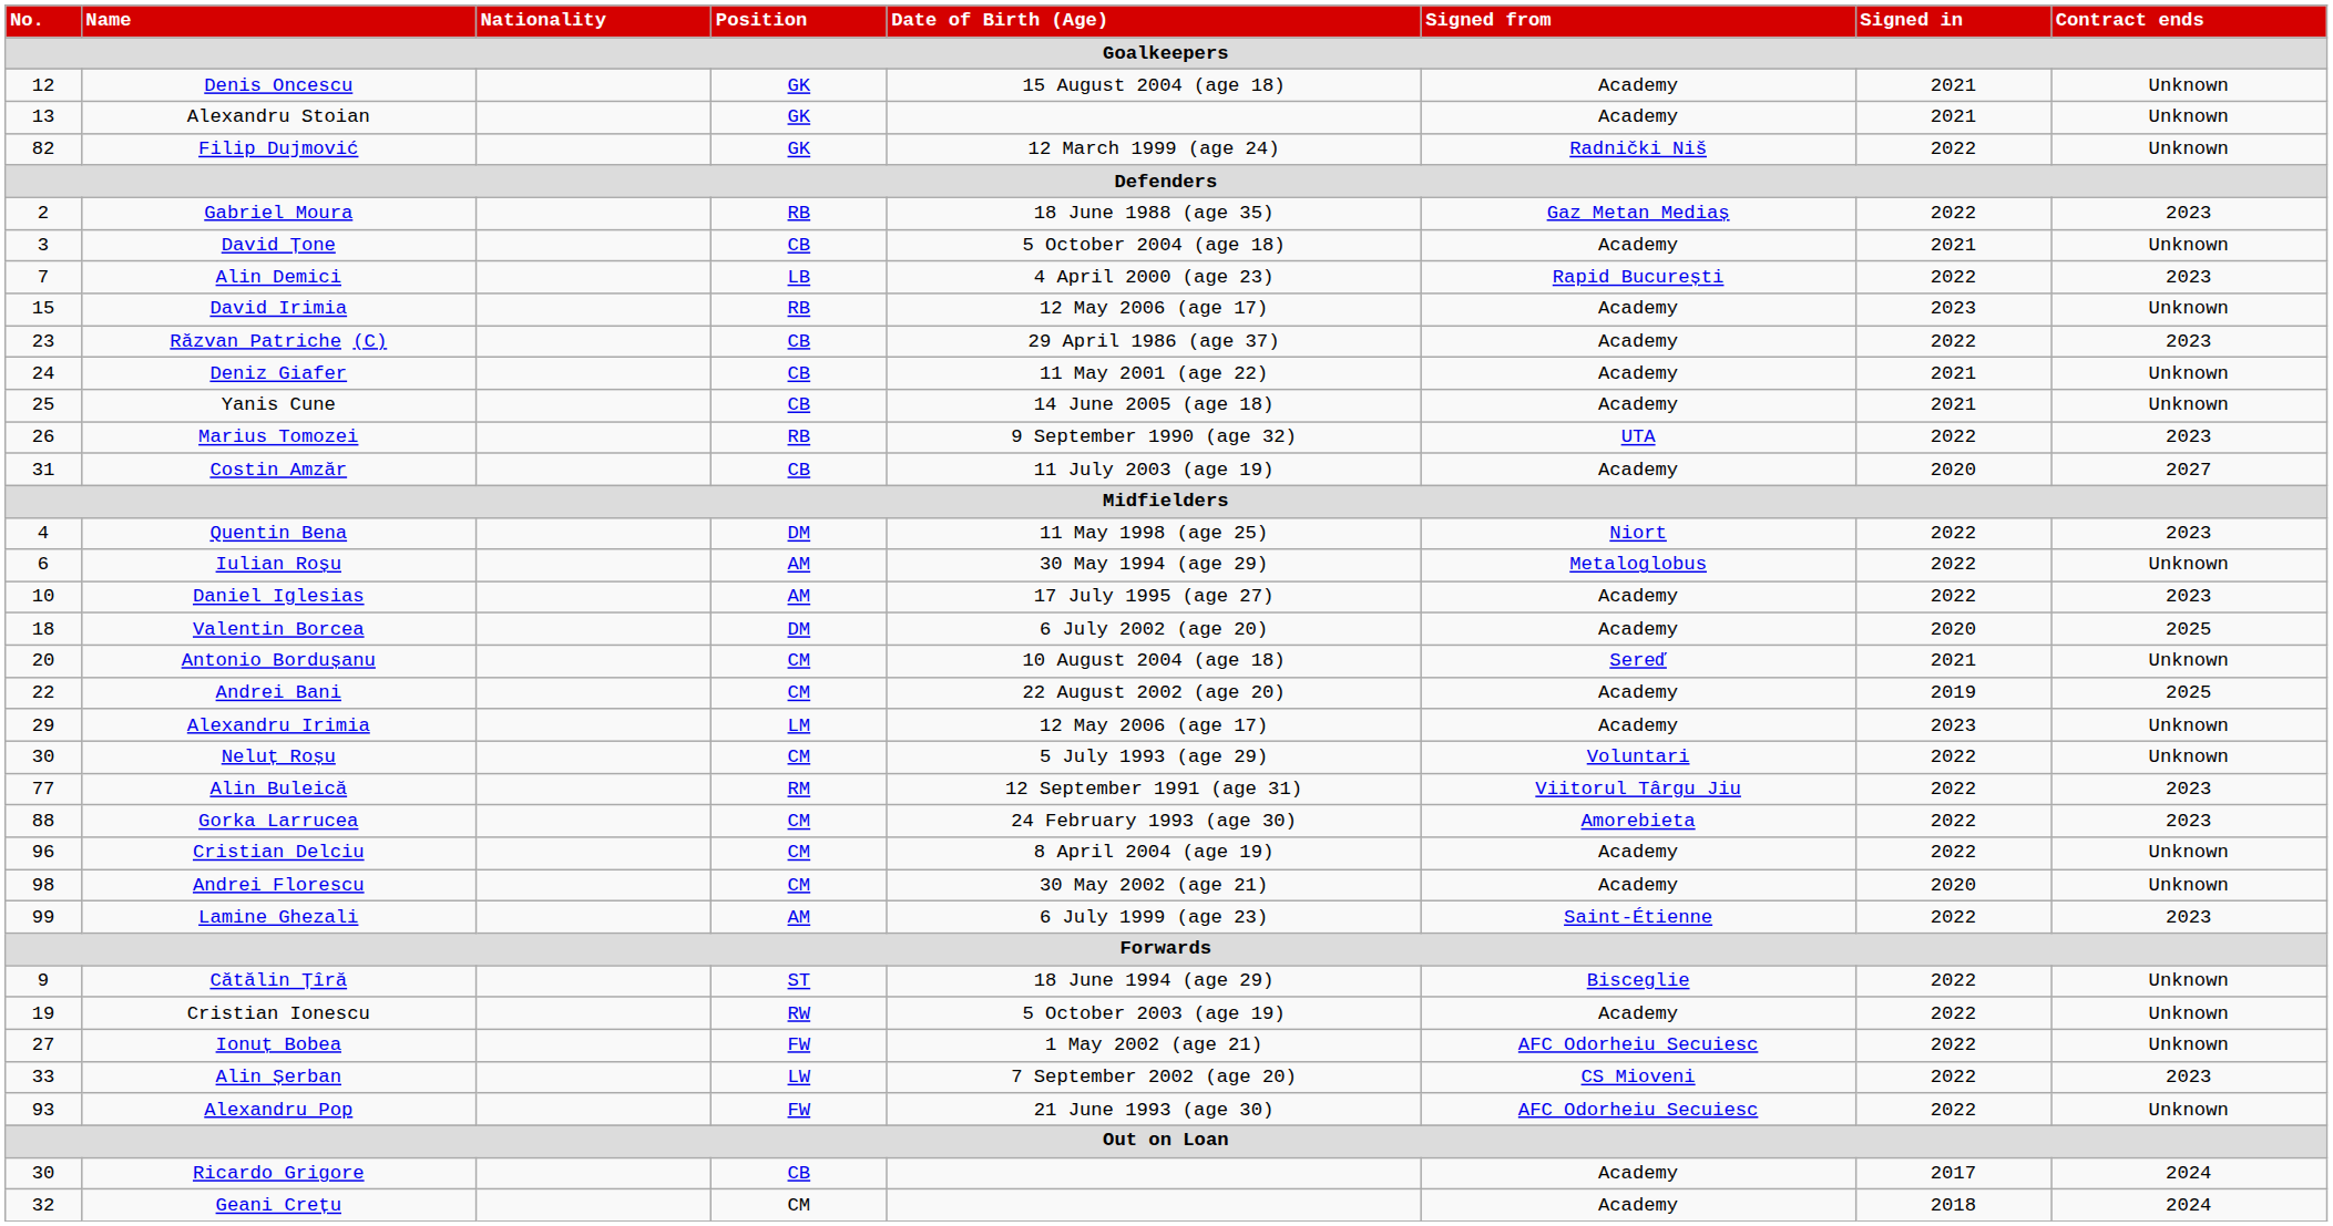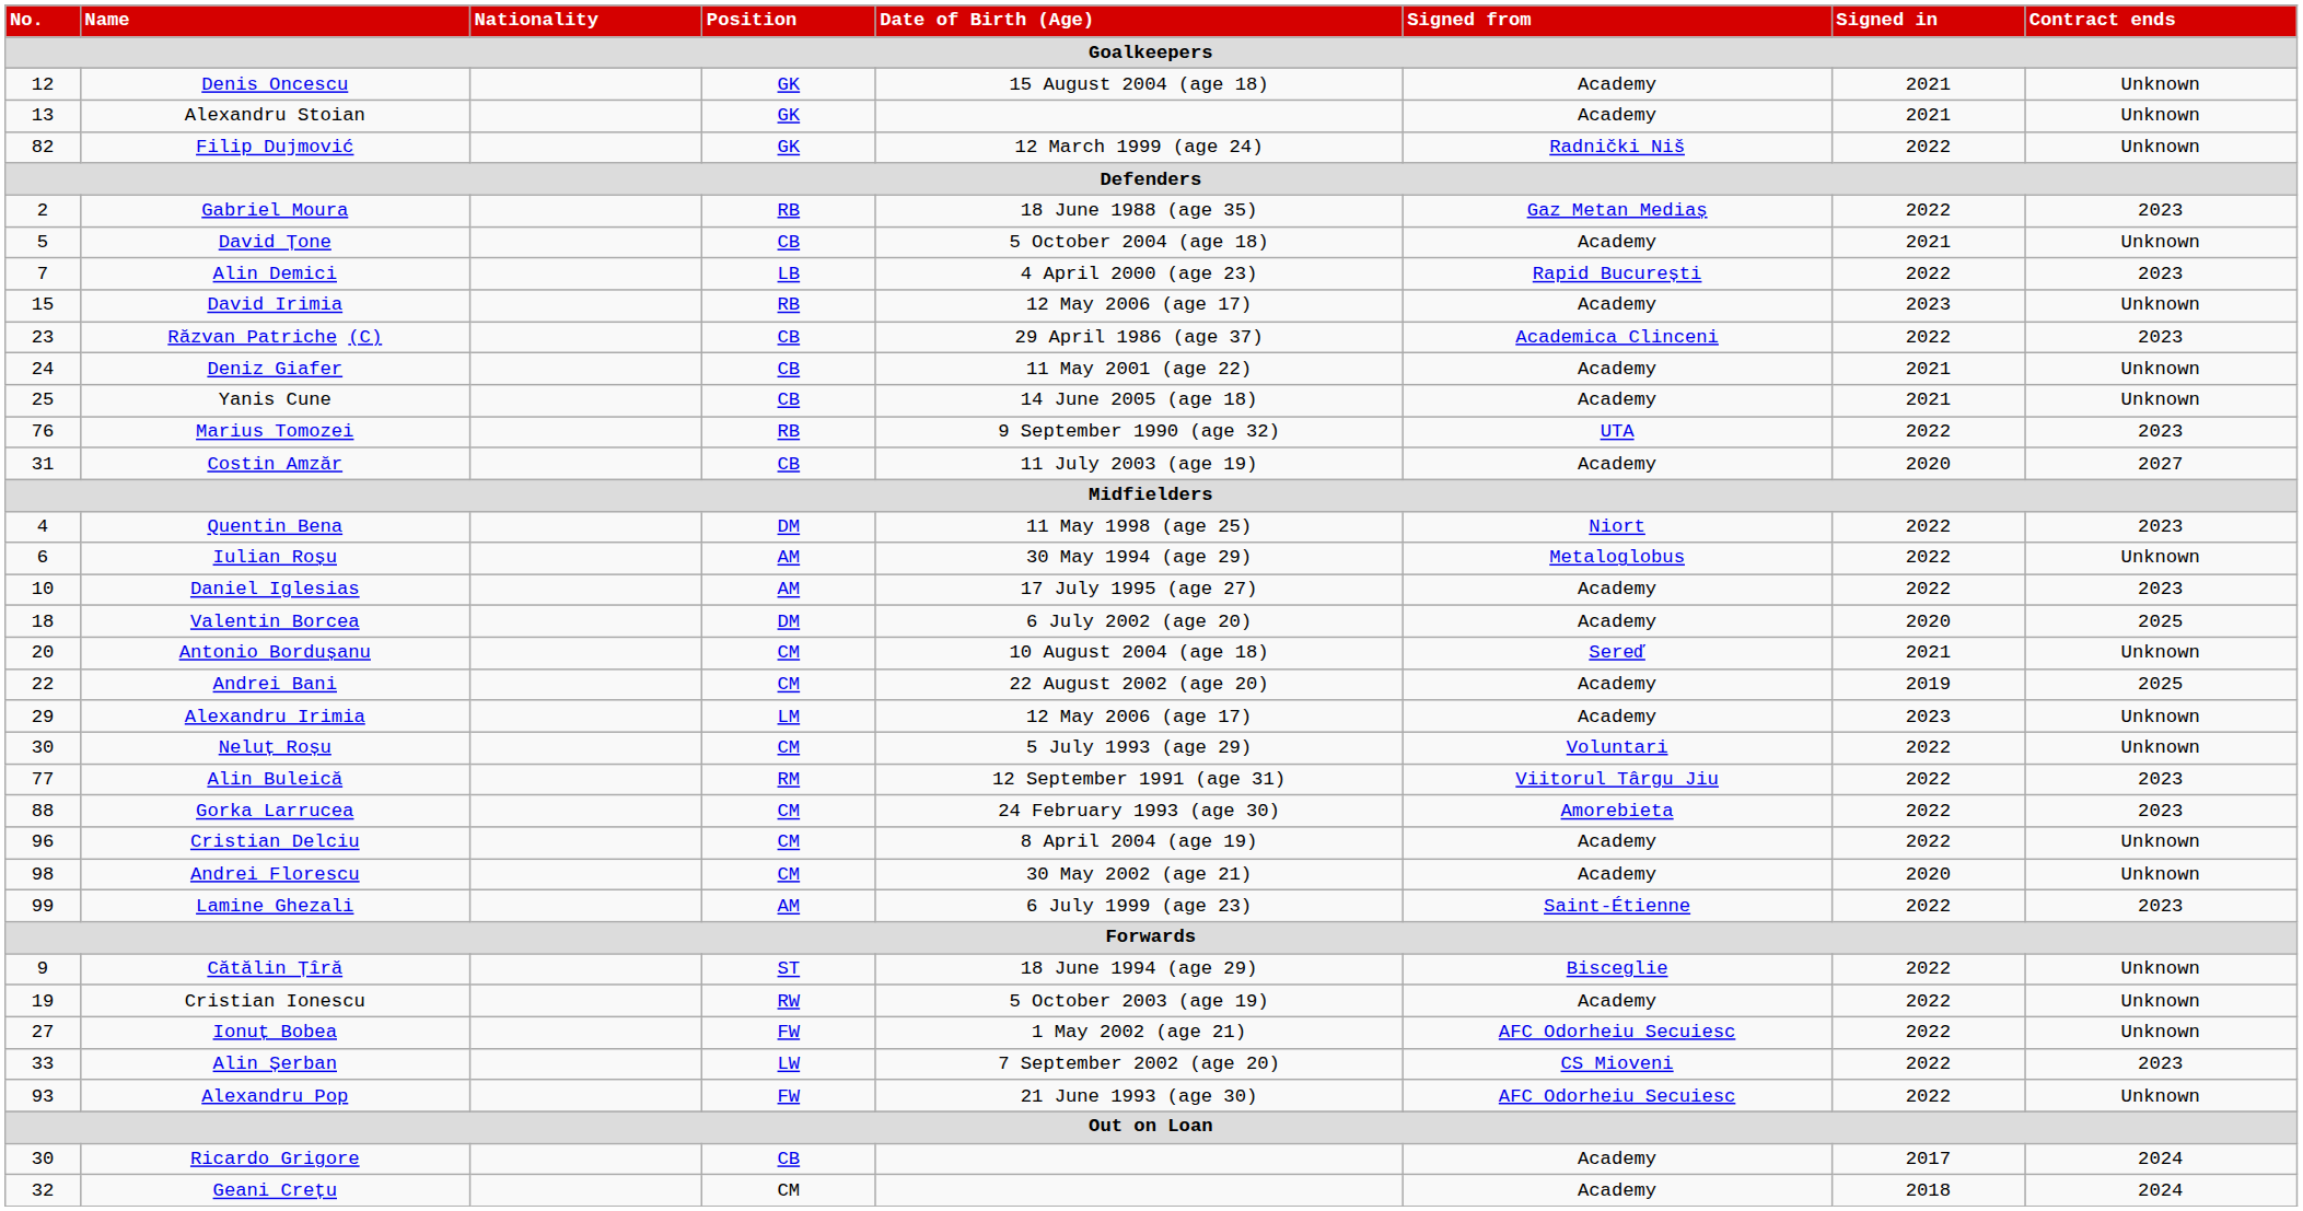David Țone | No.: 3 -> 5
Răzvan Patriche (C) | Signed from: Academy -> Academica Clinceni
Marius Tomozei | No.: 26 -> 76
